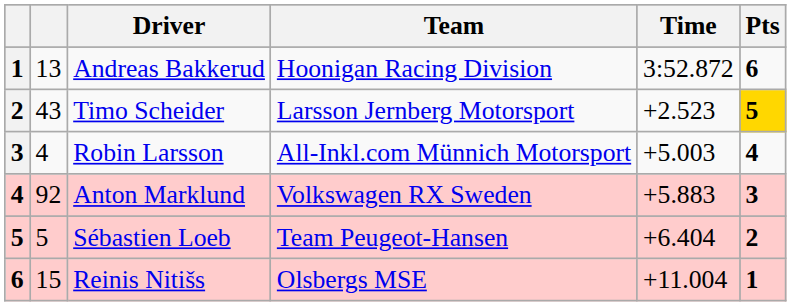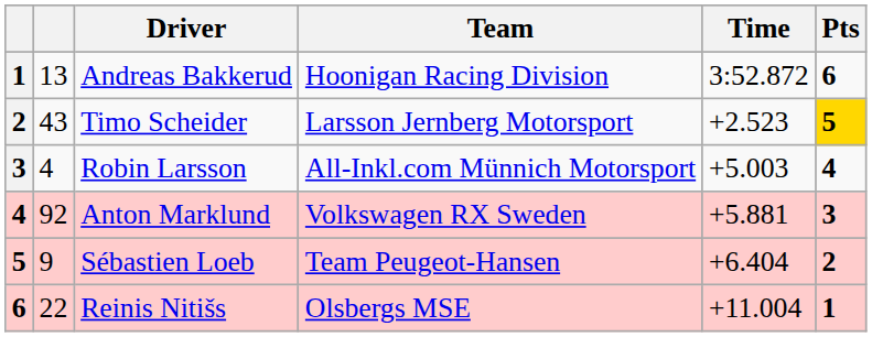Anton Marklund | Time: +5.883 -> +5.881
Sébastien Loeb | column 2: 5 -> 9
Reinis Nitišs | column 2: 15 -> 22
